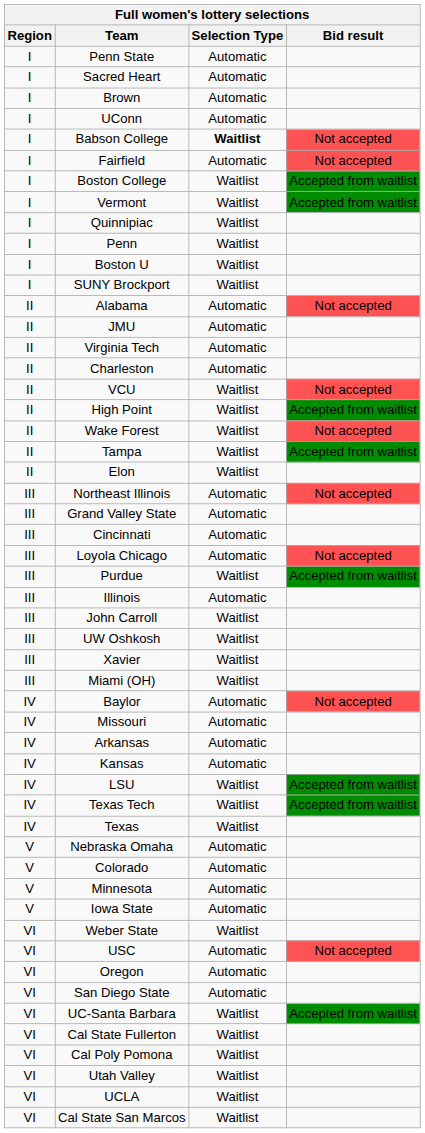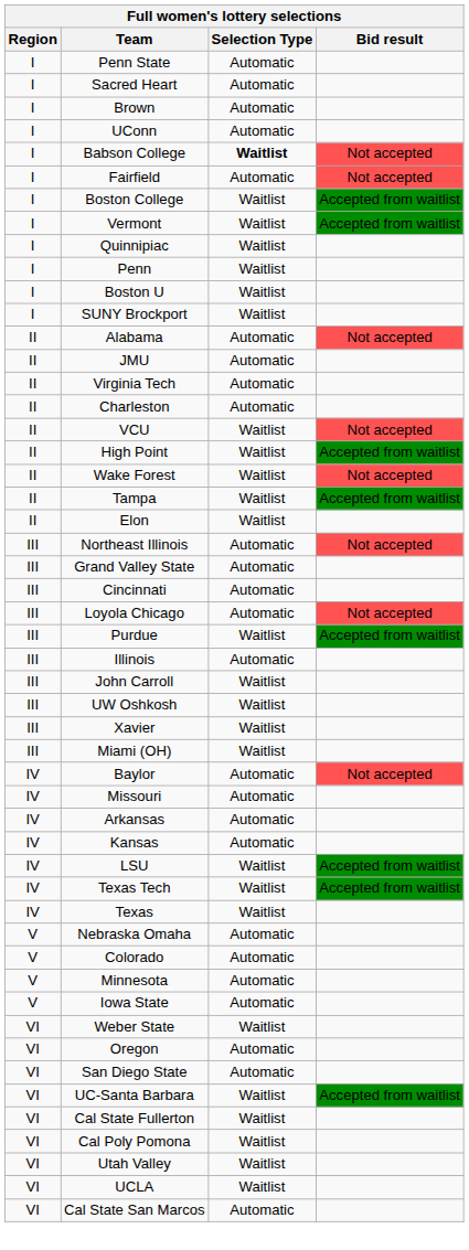- row: VI | USC | Automatic | Not accepted
Cal State San Marcos | Selection Type: Waitlist -> Automatic
